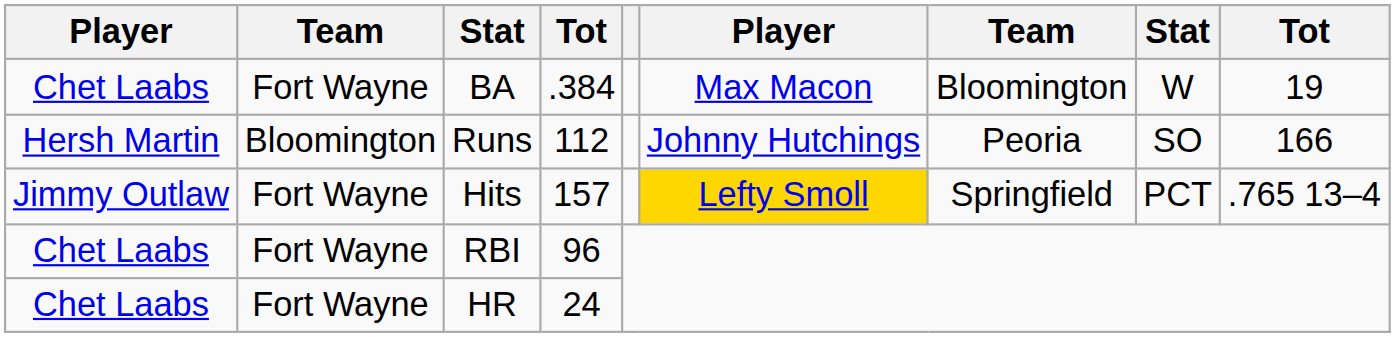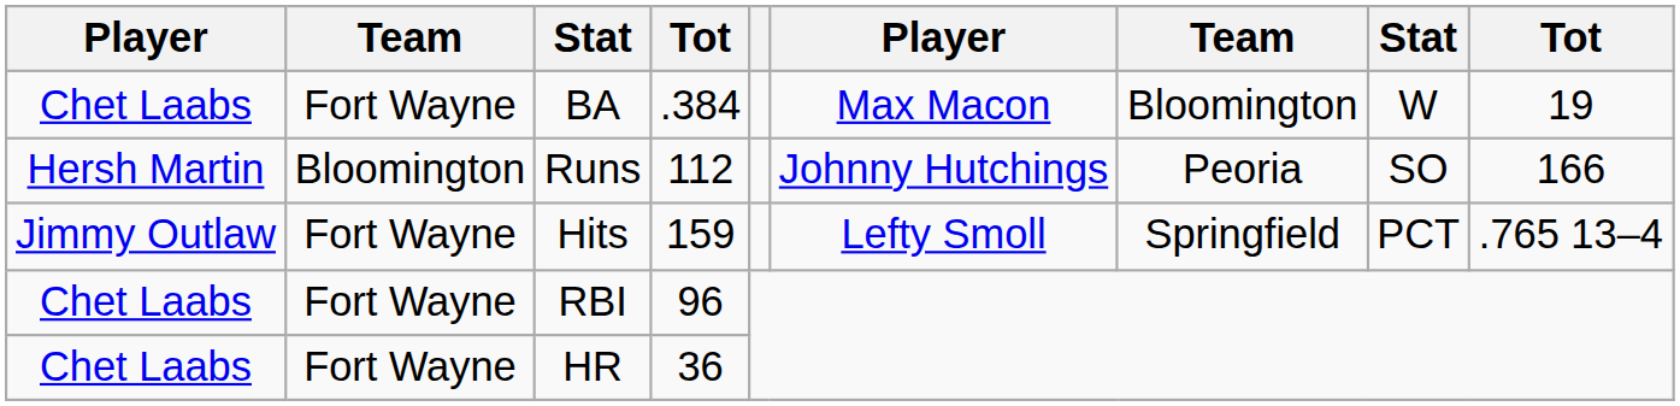Hits | column 4: 157 -> 159
Hits | column 6: gold background -> no background
HR | column 4: 24 -> 36
